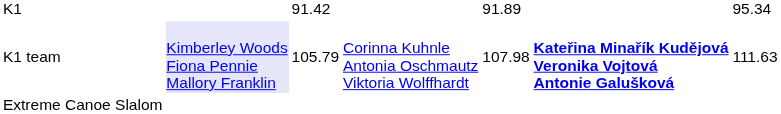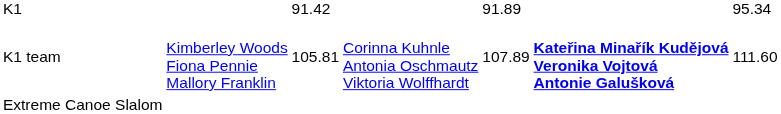K1 team | column 2: lavender background -> no background
K1 team | column 3: 105.79 -> 105.81
K1 team | column 5: 107.98 -> 107.89
K1 team | column 7: 111.63 -> 111.60
